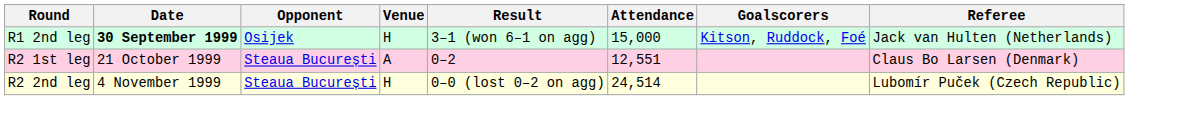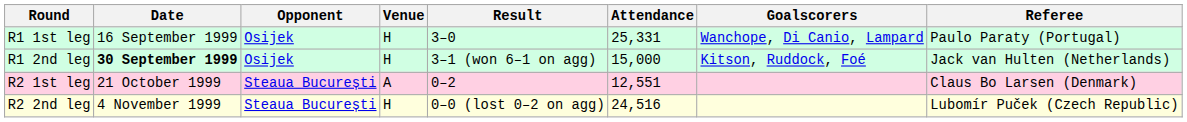+ row: R1 1st leg | 16 September 1999 | Osijek | H | 3–0 | 25,331 | Wanchope, Di Canio, Lampard | Paulo Paraty (Portugal)
R2 2nd leg | Attendance: 24,514 -> 24,516
